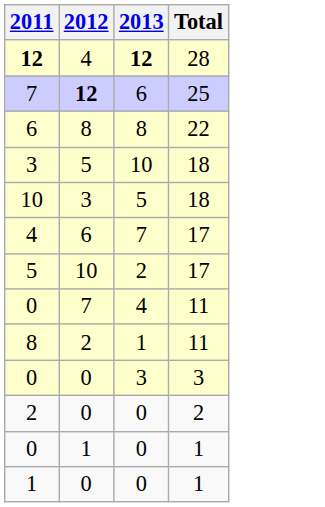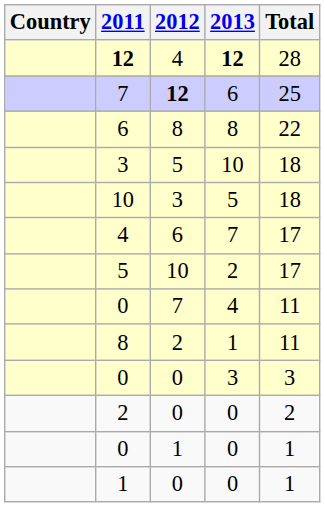+ column: Country
